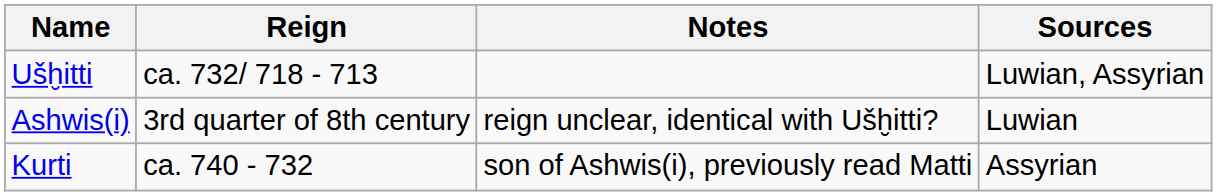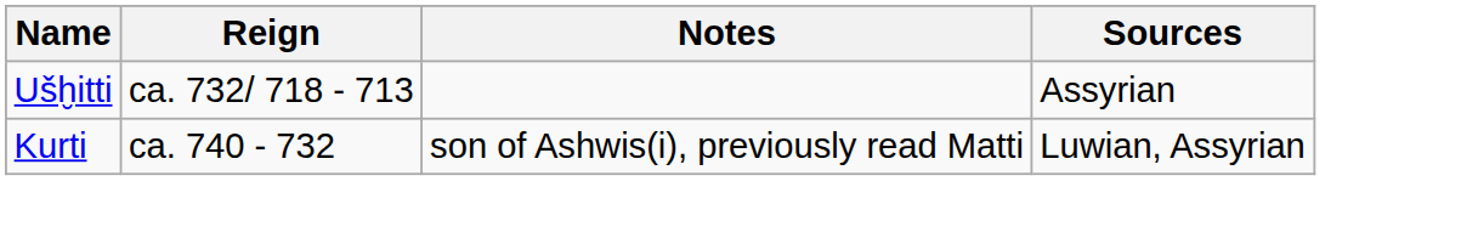Ušḫitti | Sources: Luwian, Assyrian -> Assyrian
- row: Ashwis(i) | 3rd quarter of 8th century | reign unclear, identical with Ušḫitti? | Luwian
Kurti | Sources: Assyrian -> Luwian, Assyrian
